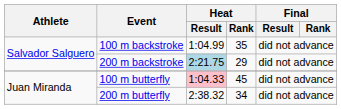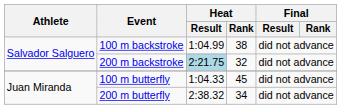100 m backstroke | Heat / Rank: 35 -> 38
200 m backstroke | Heat / Rank: 29 -> 32
100 m butterfly | Heat / Result: pink background -> no background
